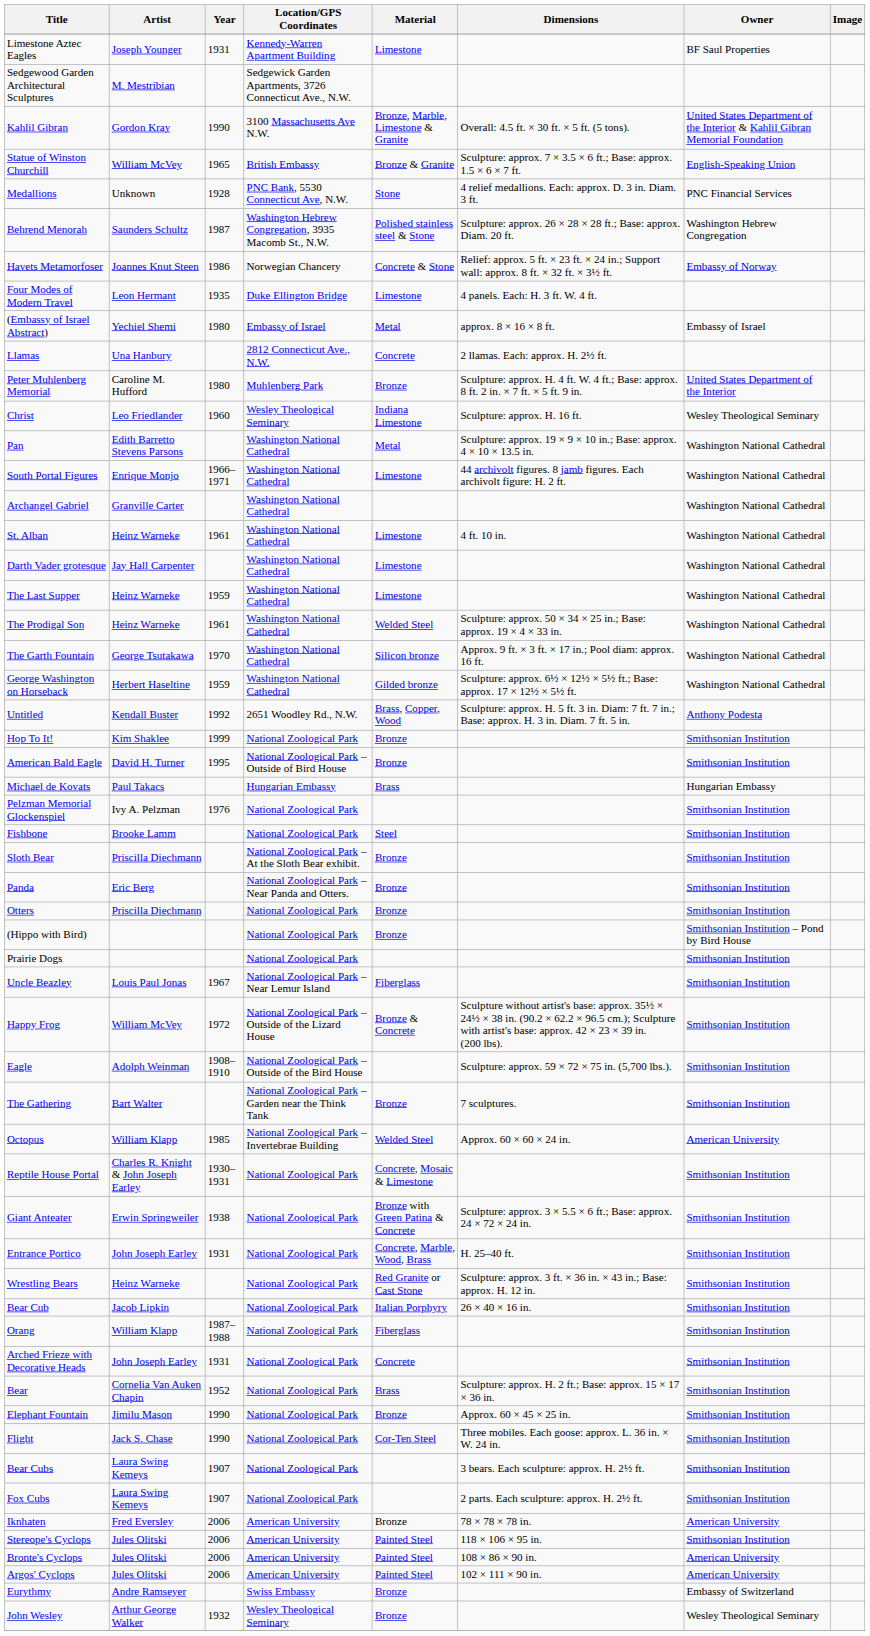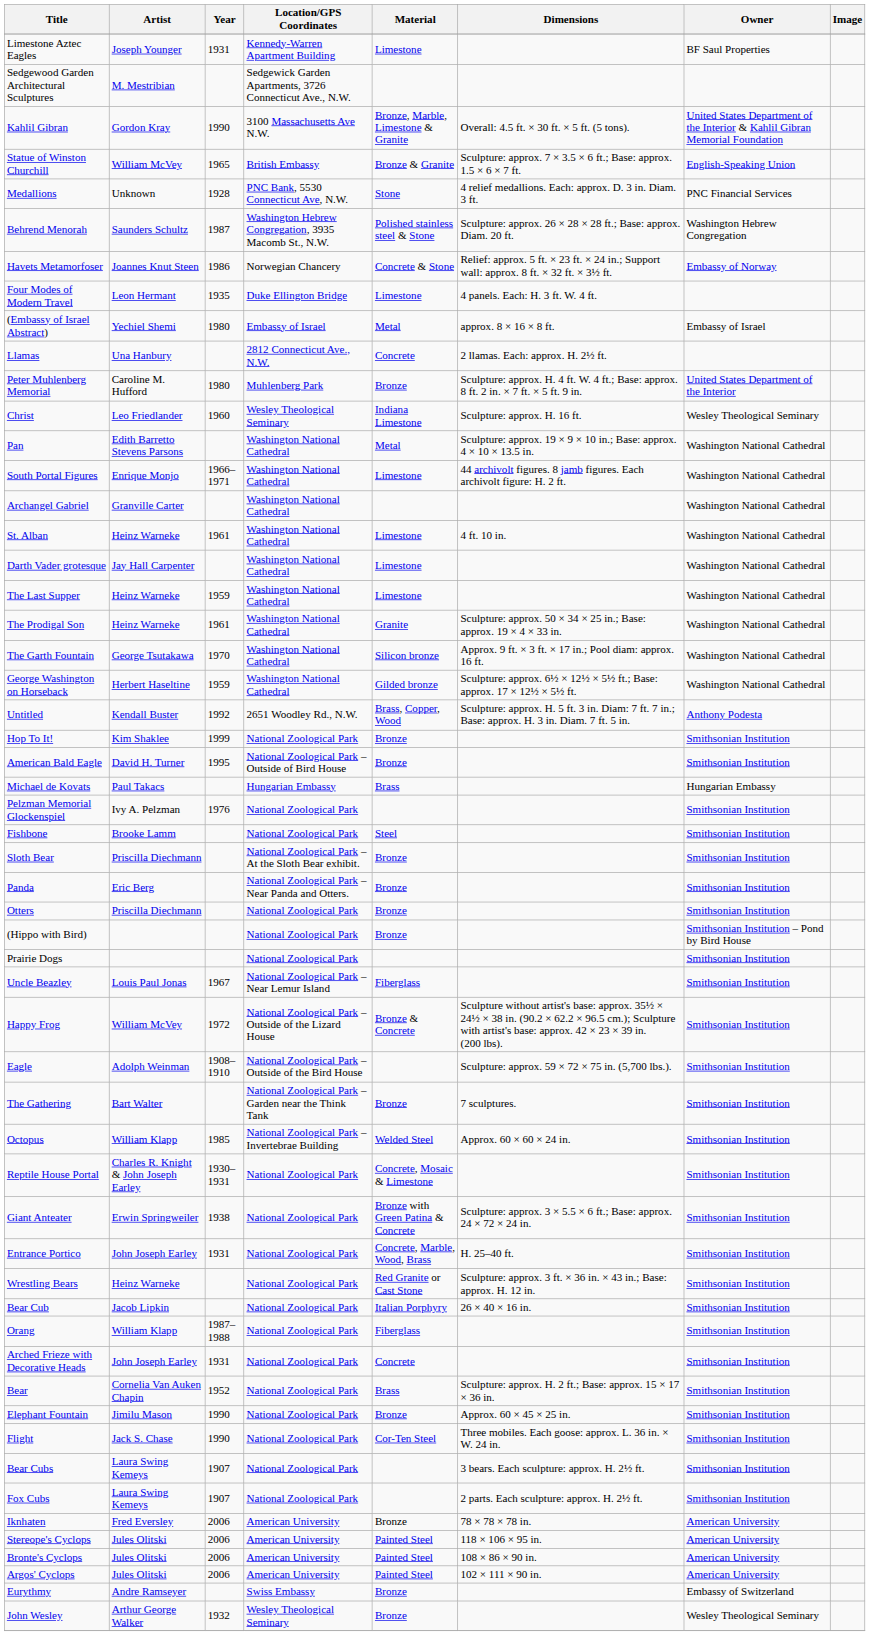The Prodigal Son | Material: Welded Steel -> Granite
Octopus | Owner: American University -> Smithsonian Institution
Stereope's Cyclops | Owner: Smithsonian Institution -> American University
